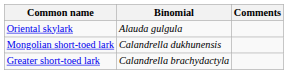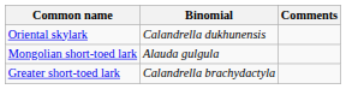Oriental skylark | Binomial: Alauda gulgula -> Calandrella dukhunensis
Mongolian short-toed lark | Binomial: Calandrella dukhunensis -> Alauda gulgula
